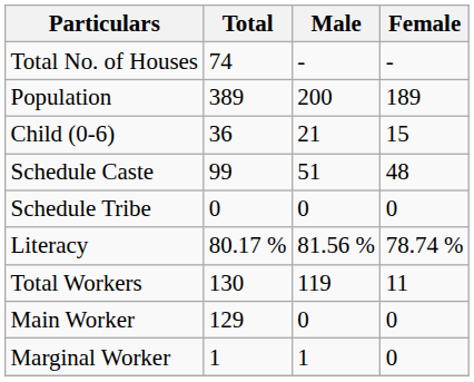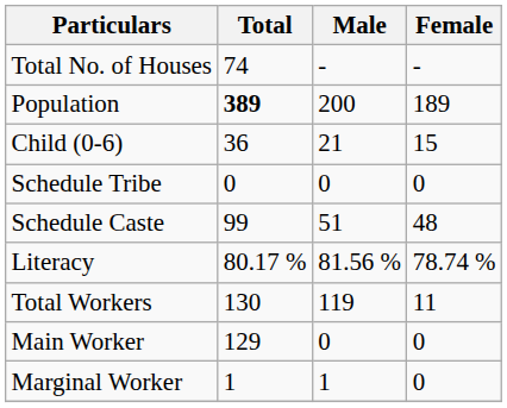Population | Total: normal -> bold
rows swapped: Schedule Caste <-> Schedule Tribe
